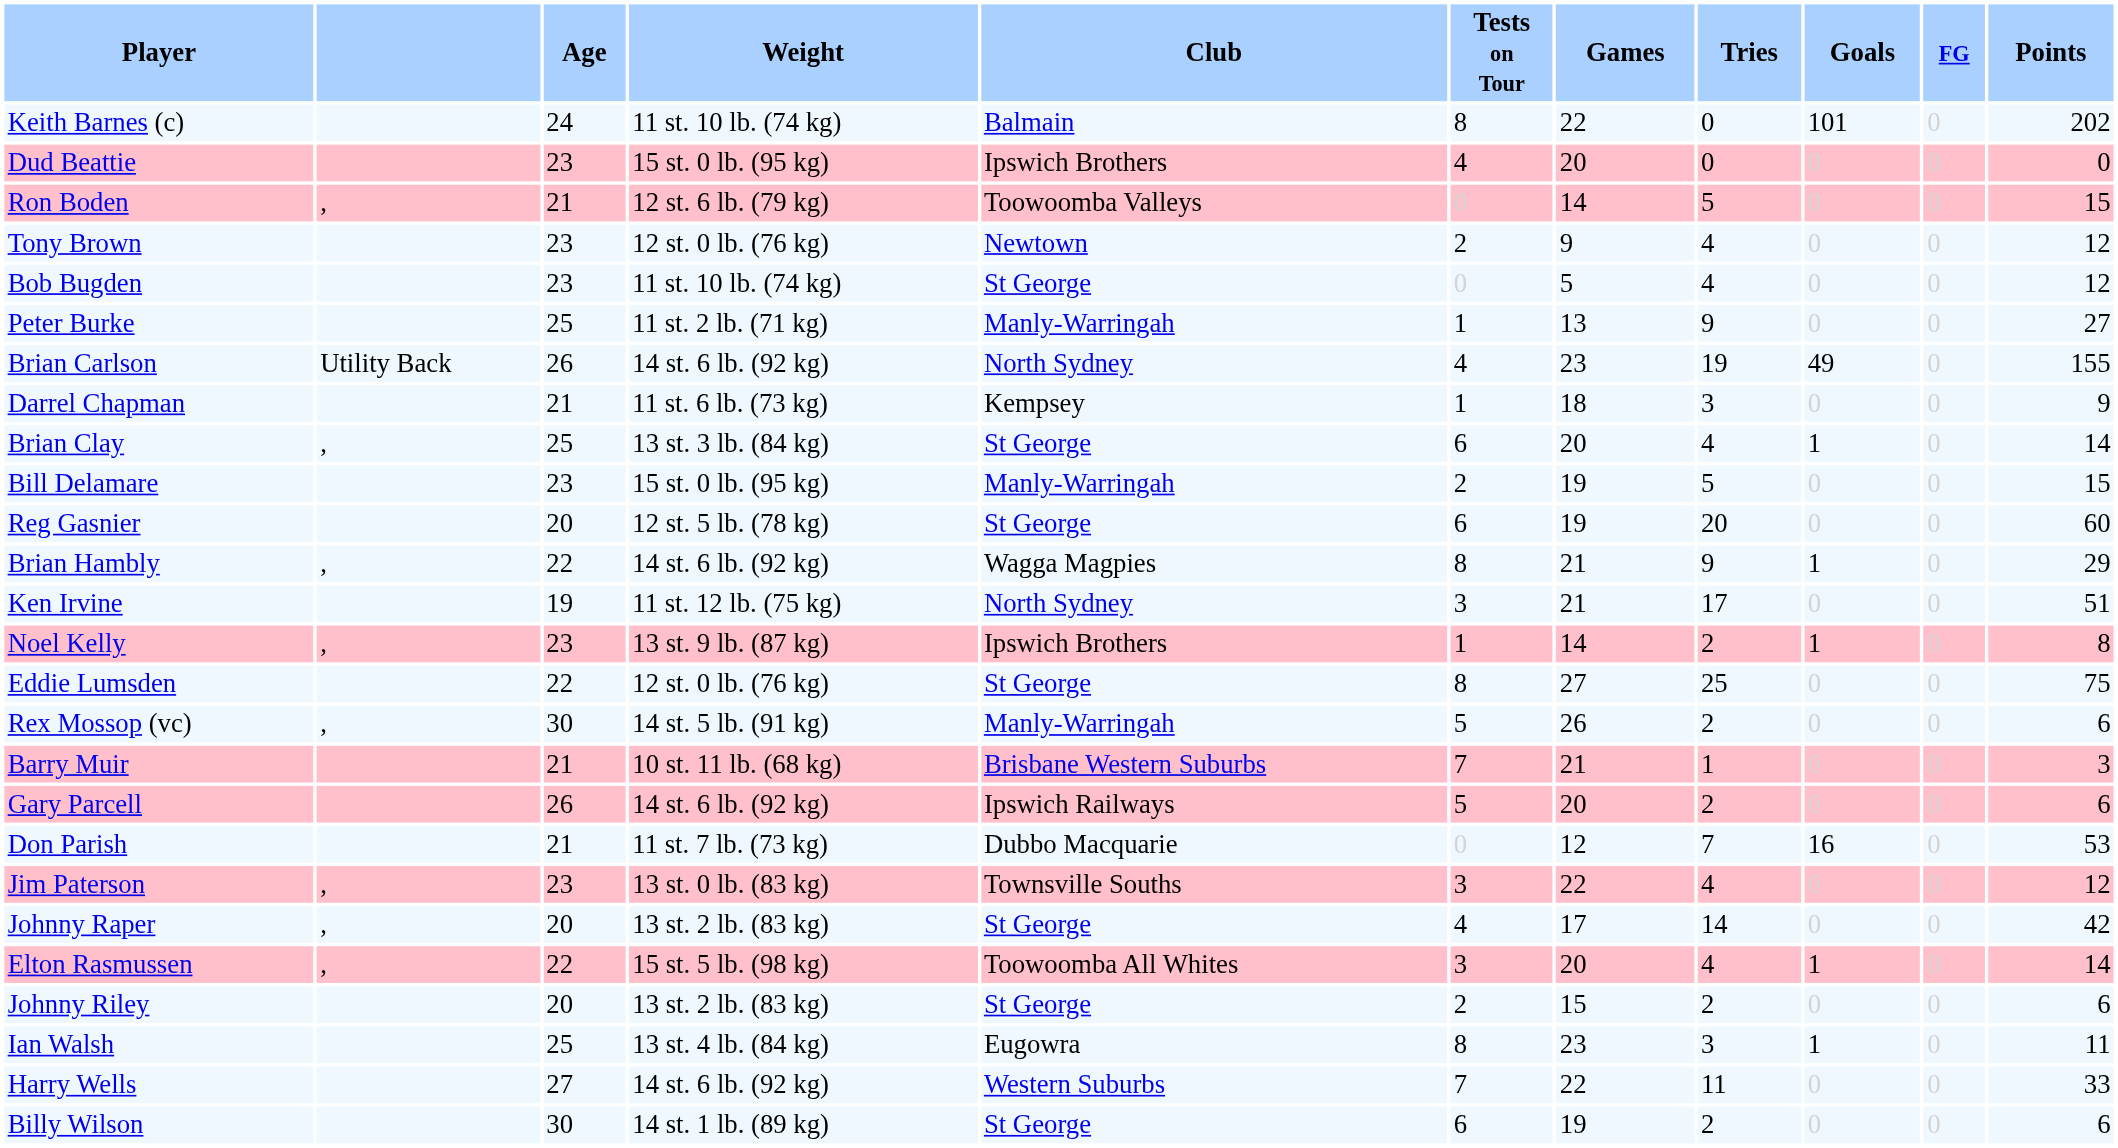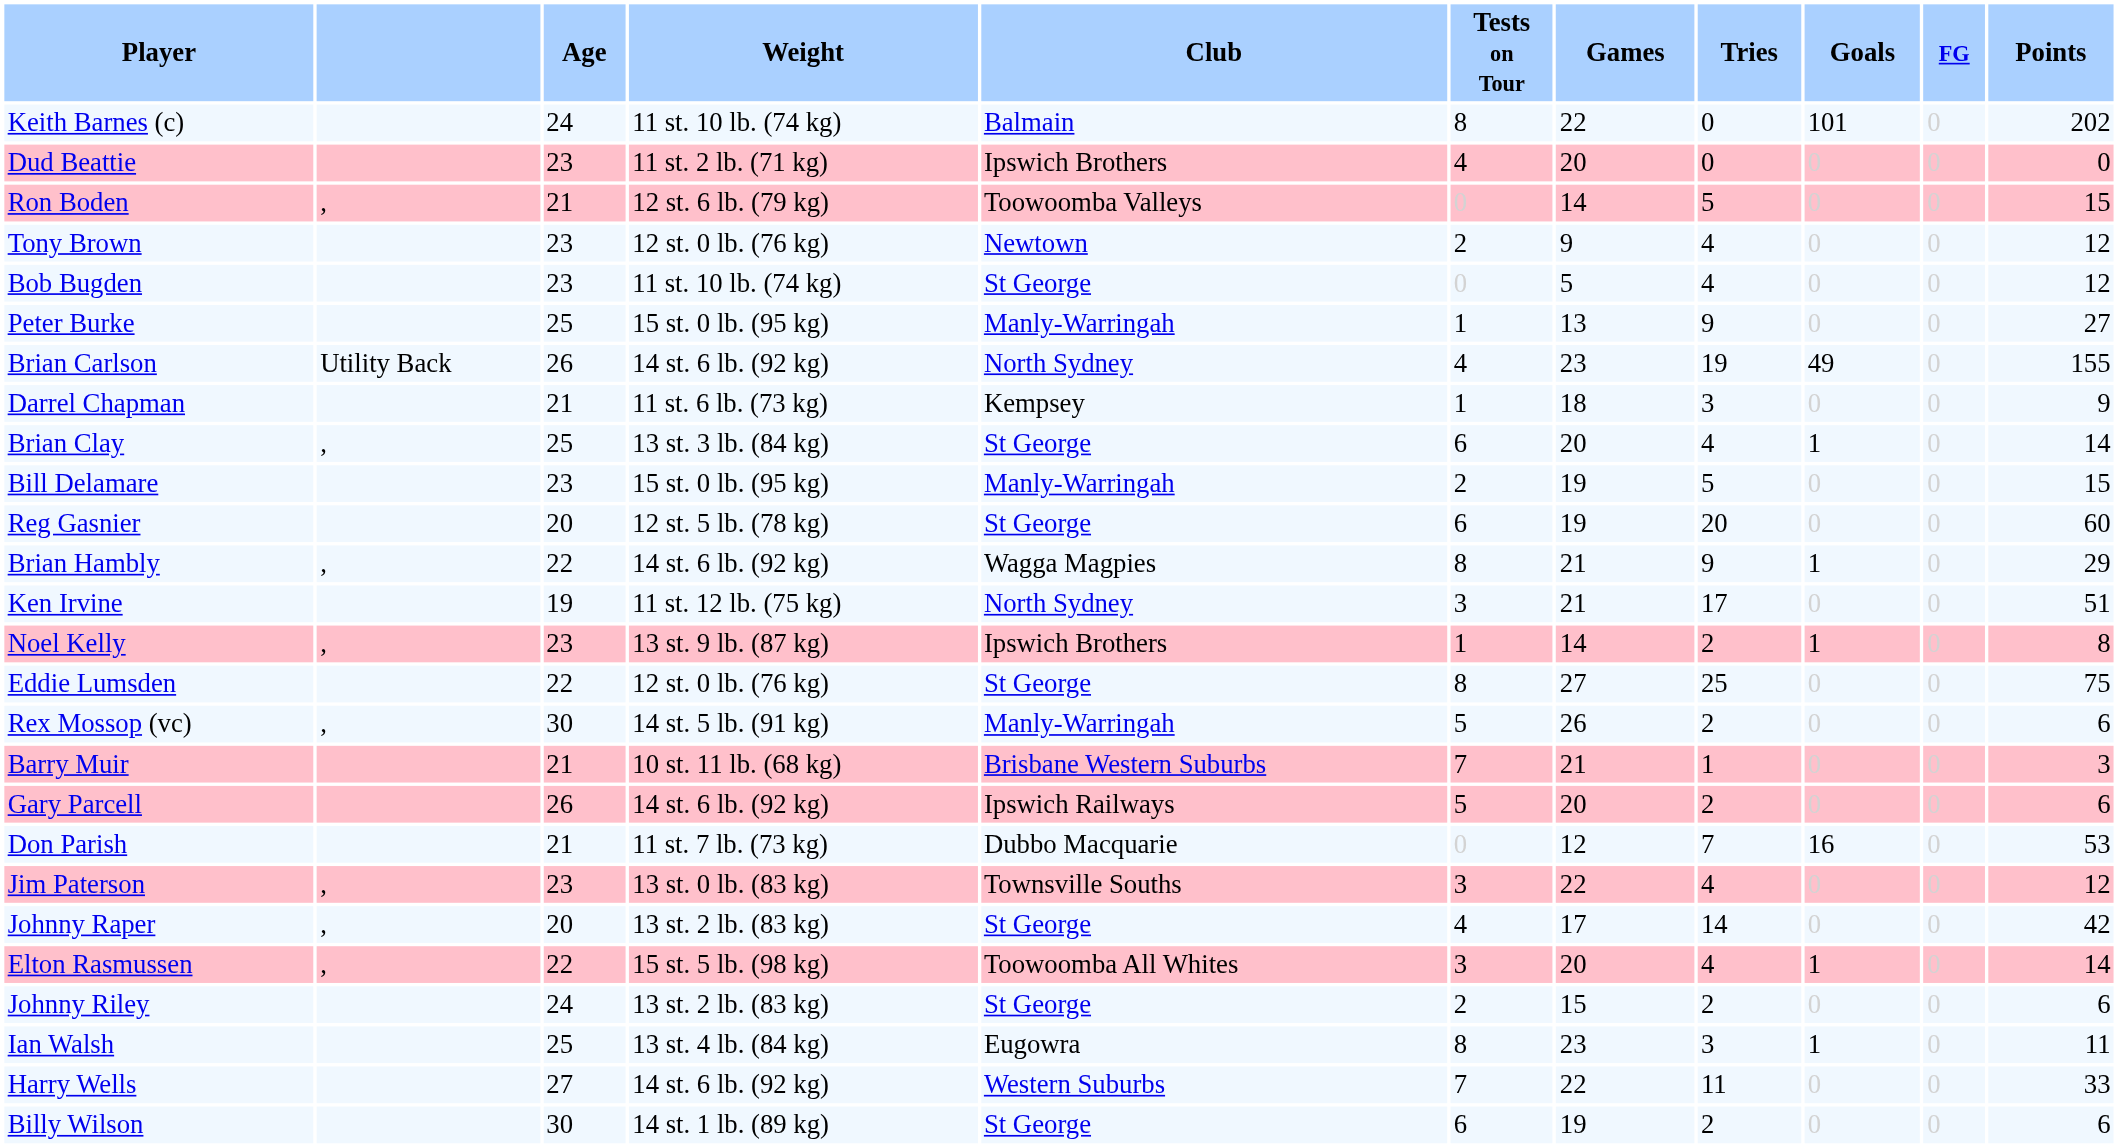Dud Beattie | Weight: 15 st. 0 lb. (95 kg) -> 11 st. 2 lb. (71 kg)
Peter Burke | Weight: 11 st. 2 lb. (71 kg) -> 15 st. 0 lb. (95 kg)
Johnny Riley | Age: 20 -> 24
